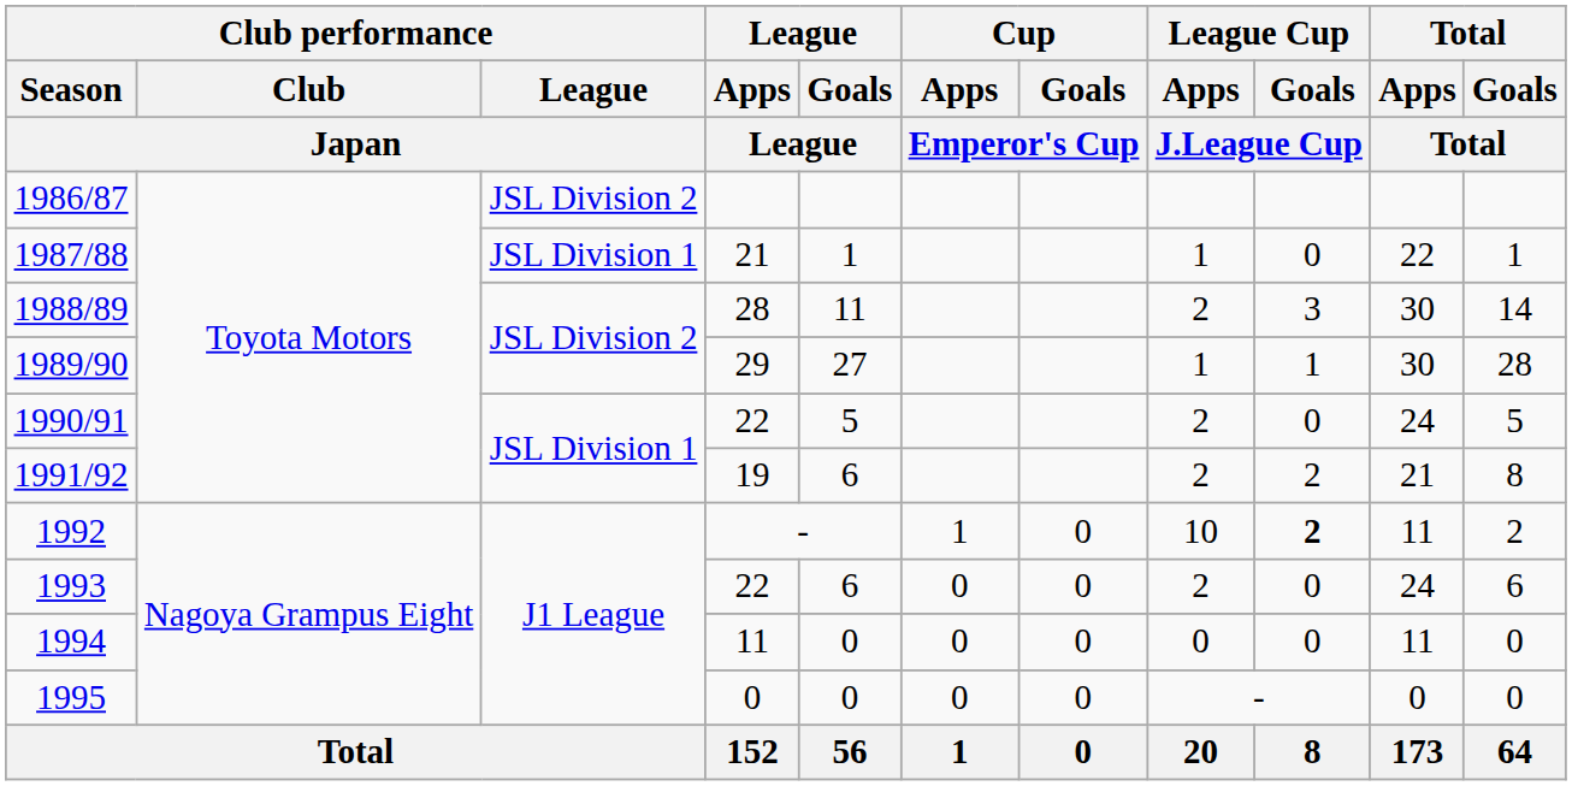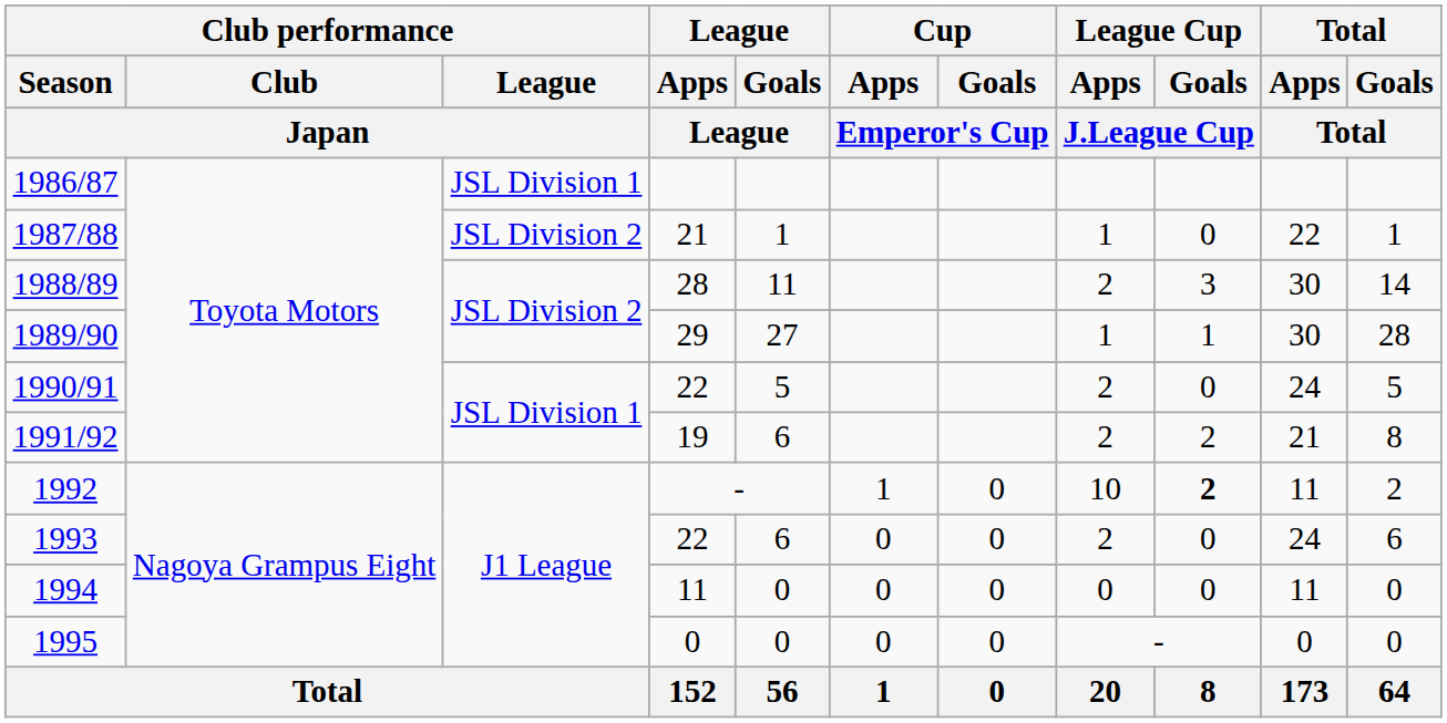1986/87 | Club performance / League / Japan: JSL Division 2 -> JSL Division 1
1987/88 | Club performance / League / Japan: JSL Division 1 -> JSL Division 2
